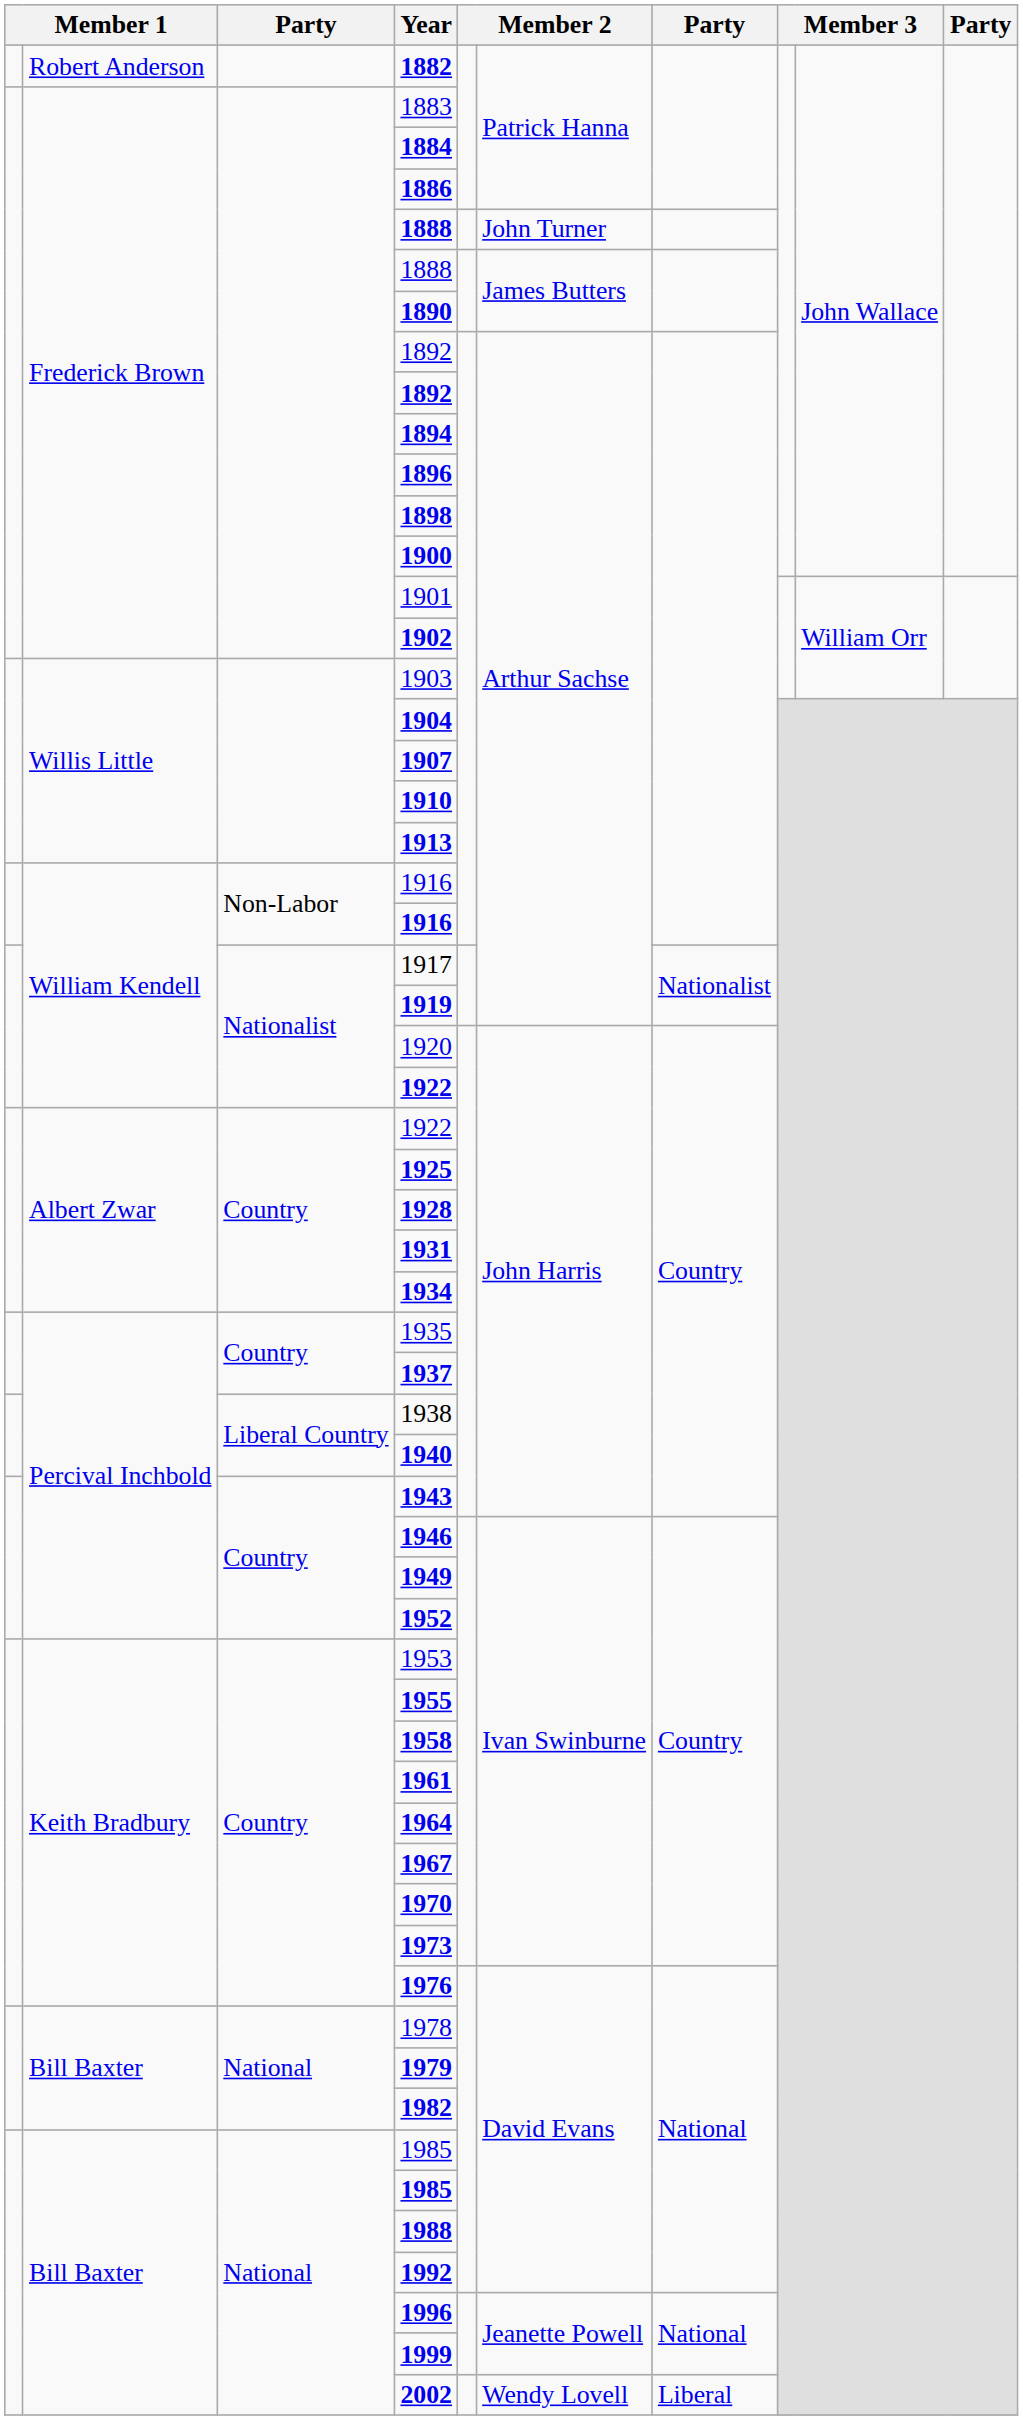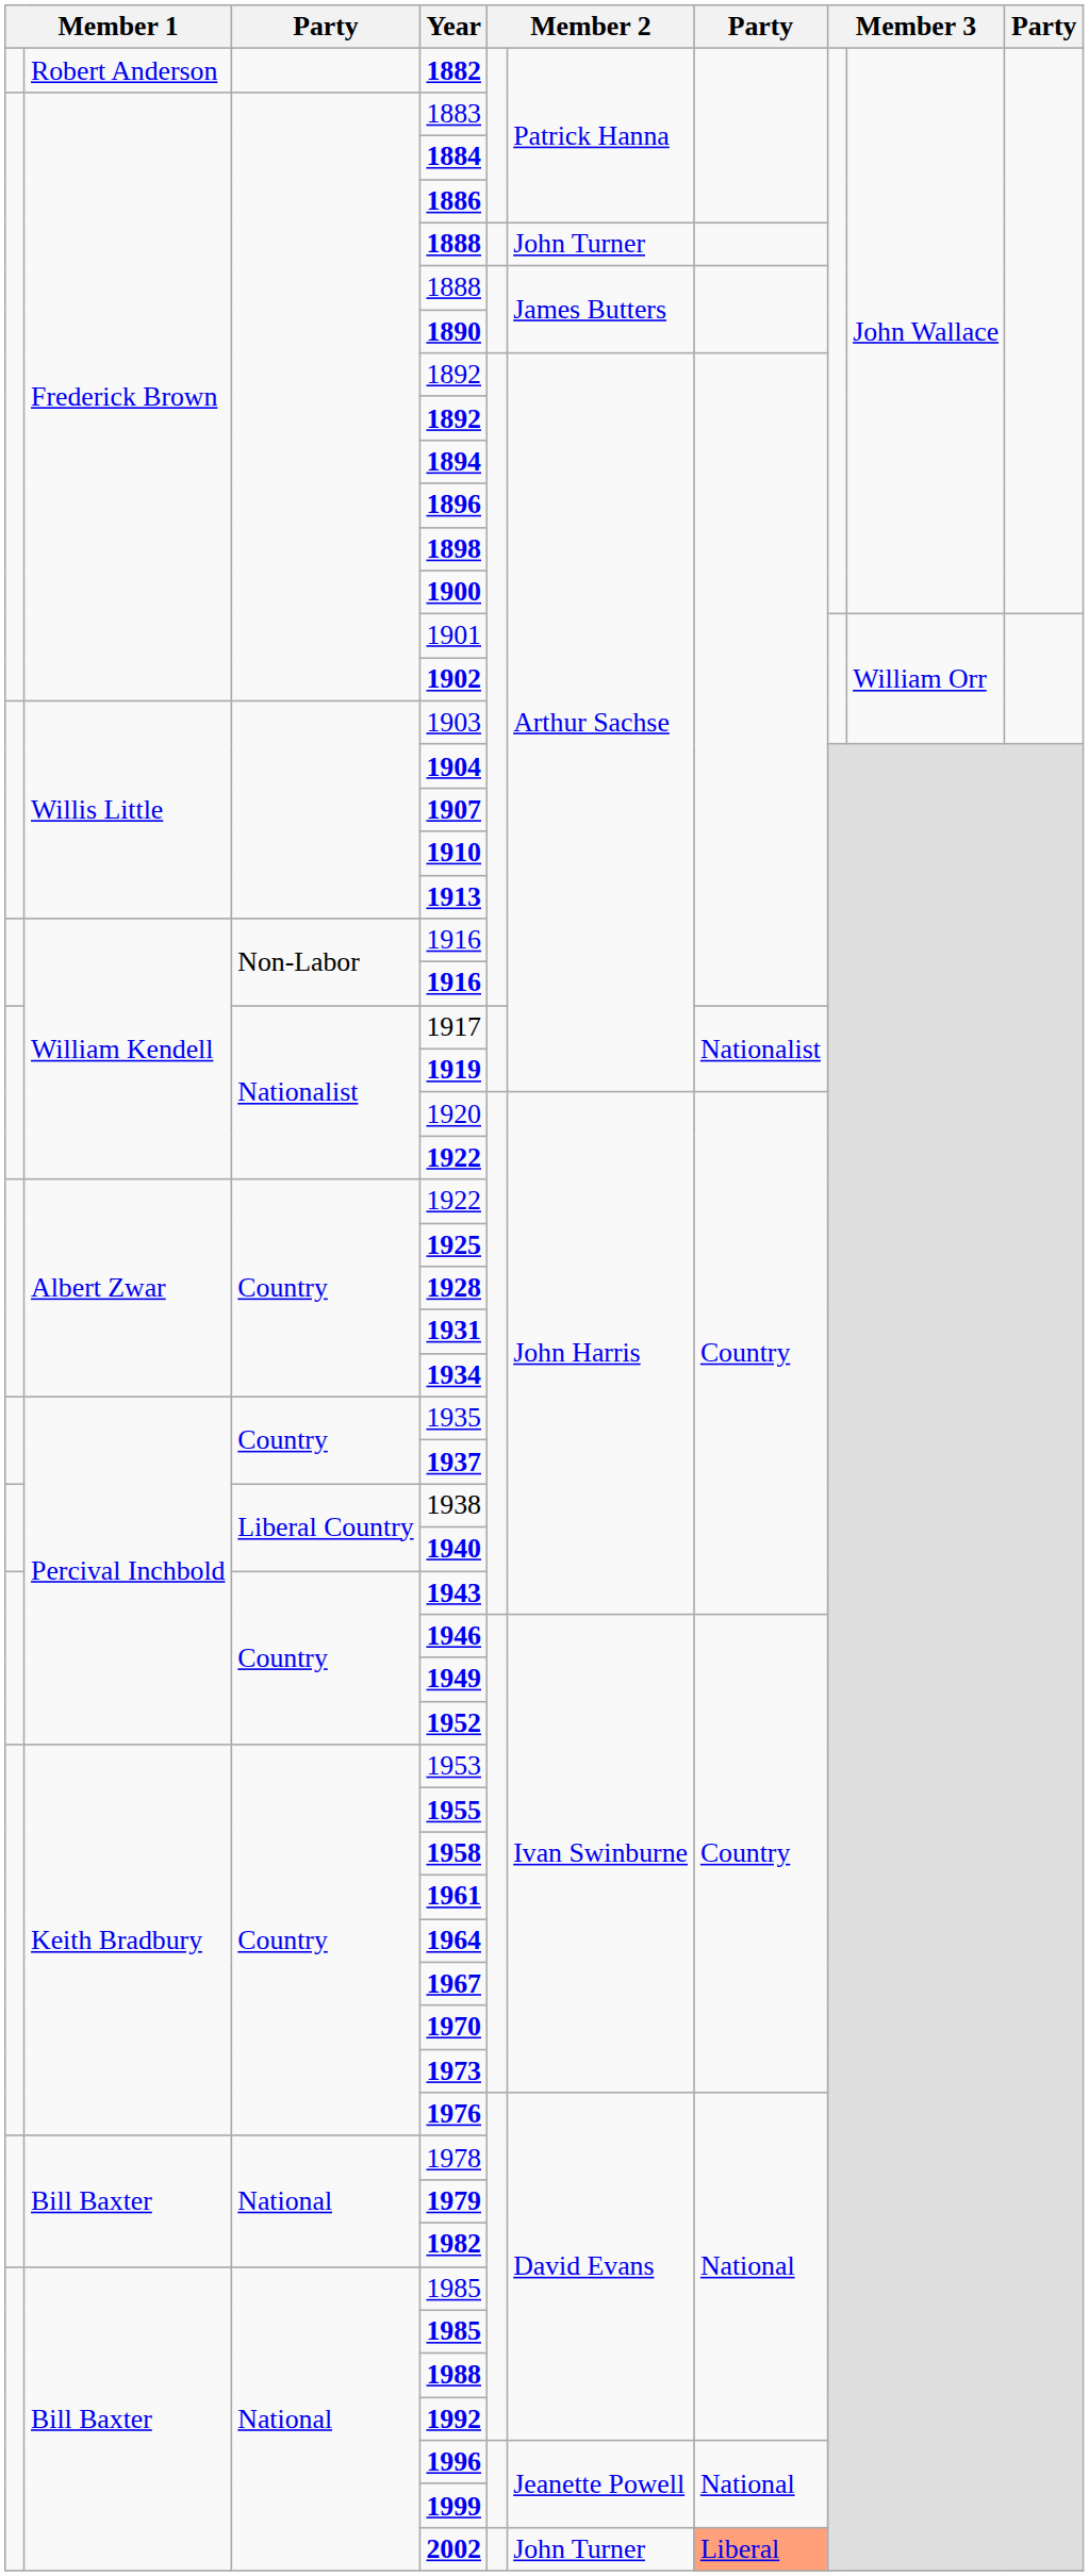2002 | column 6: Wendy Lovell -> John Turner
2002 | column 7: no background -> lightsalmon background
